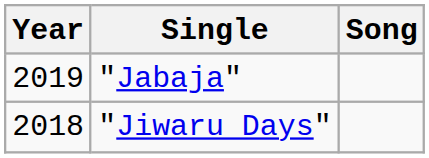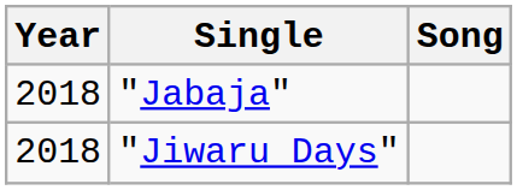"Jabaja" | Year: 2019 -> 2018
